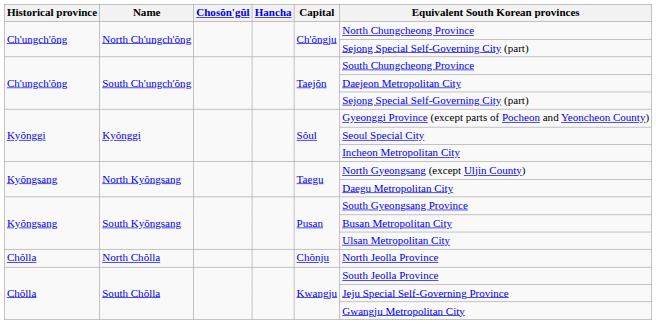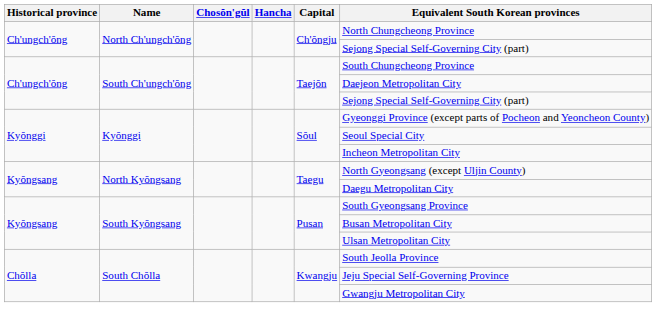- row: Chŏlla | North Chŏlla | Chŏnju | North Jeolla Province
